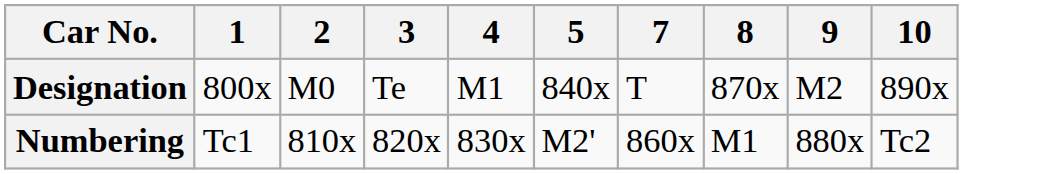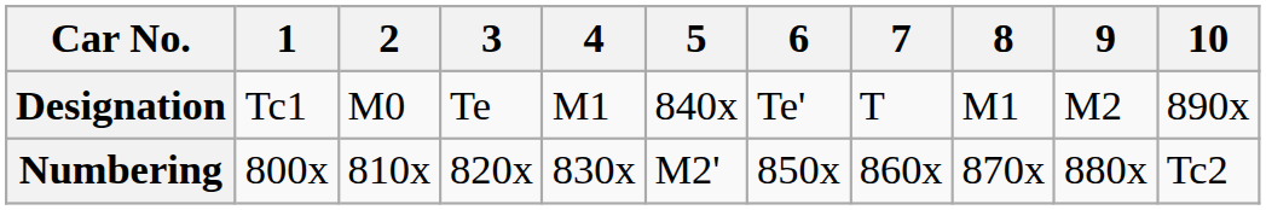+ column: 6 | Te' | 850x
Designation | 1: 800x -> Tc1
Designation | 8: 870x -> M1
Numbering | 1: Tc1 -> 800x
Numbering | 8: M1 -> 870x
